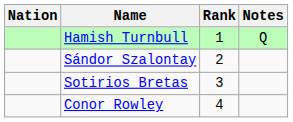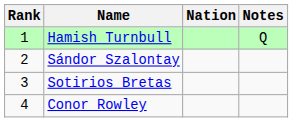columns swapped: Rank <-> Nation
